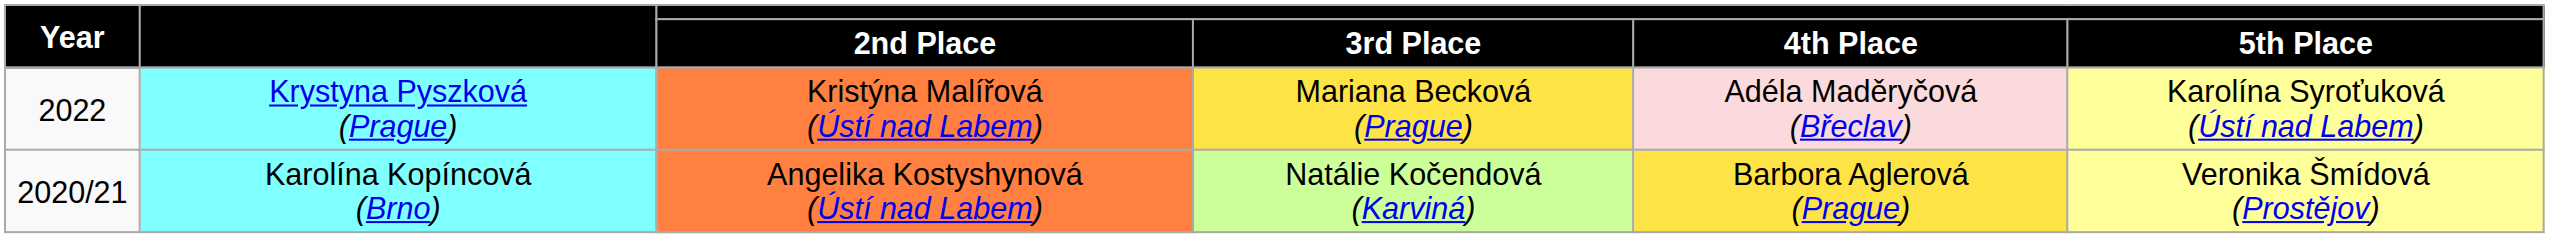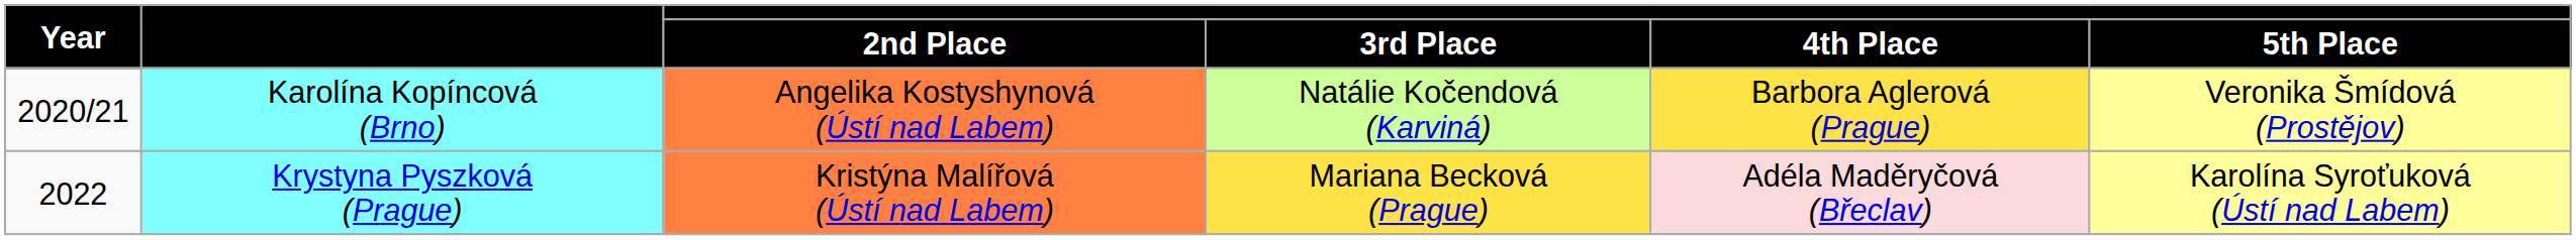rows swapped: Karolína Kopíncová (Brno) <-> Krystyna Pyszková (Prague)
